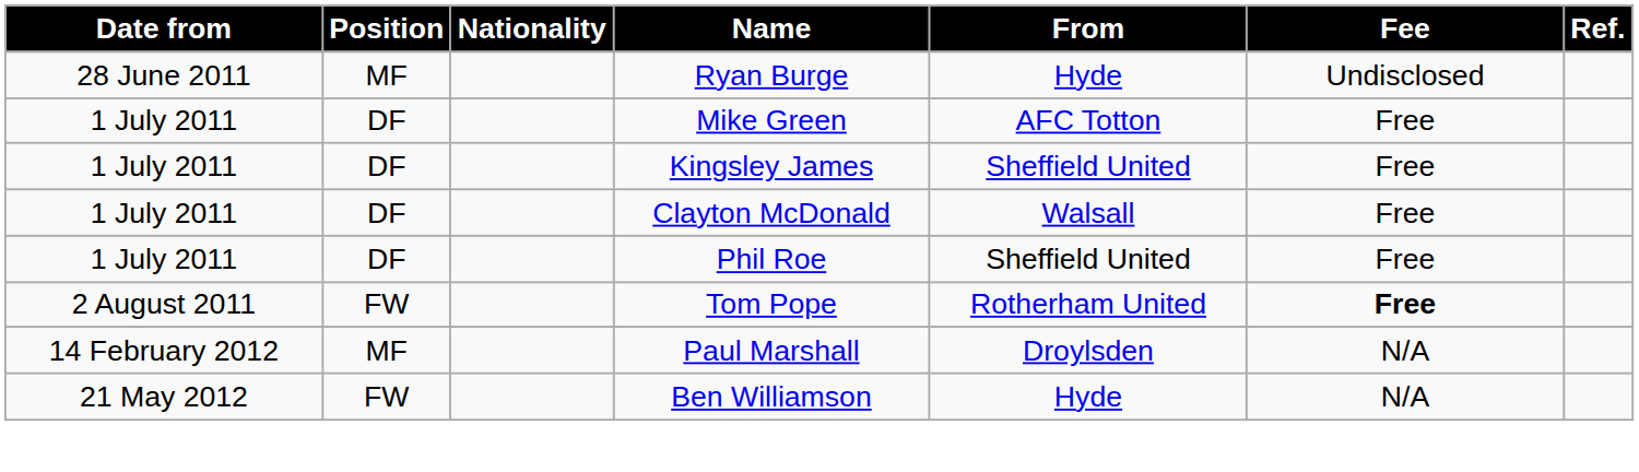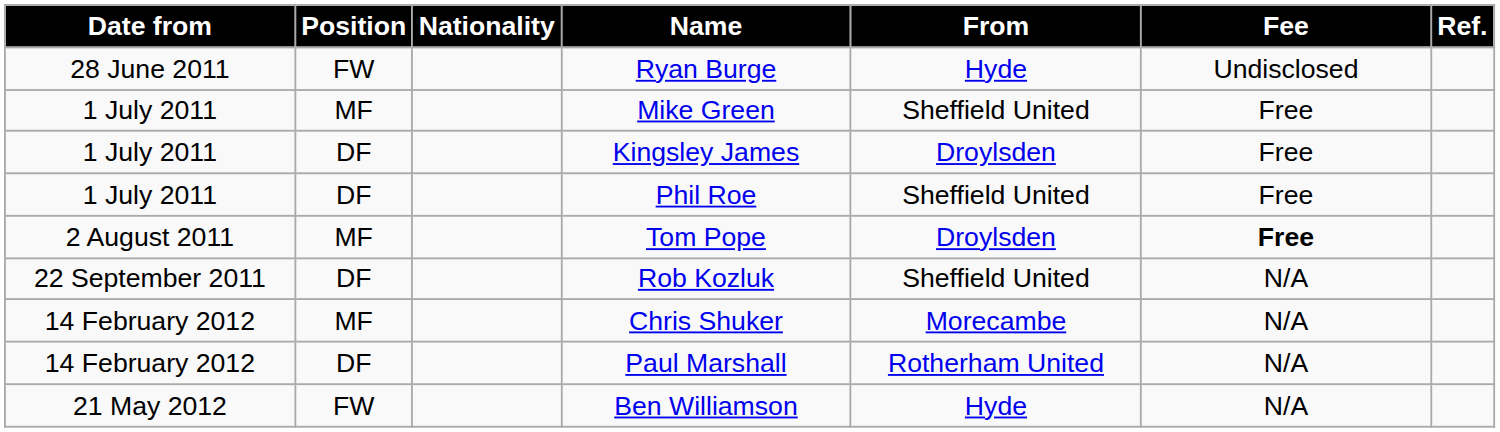Ryan Burge | Position: MF -> FW
Mike Green | Position: DF -> MF
Mike Green | From: AFC Totton -> Sheffield United
Kingsley James | From: Sheffield United -> Droylsden
- row: 1 July 2011 | DF | Clayton McDonald | Walsall | Free
Tom Pope | Position: FW -> MF
Tom Pope | From: Rotherham United -> Droylsden
+ row: 22 September 2011 | DF | Rob Kozluk | Sheffield United | N/A
+ row: 14 February 2012 | MF | Chris Shuker | Morecambe | N/A
Paul Marshall | Position: MF -> DF
Paul Marshall | From: Droylsden -> Rotherham United
